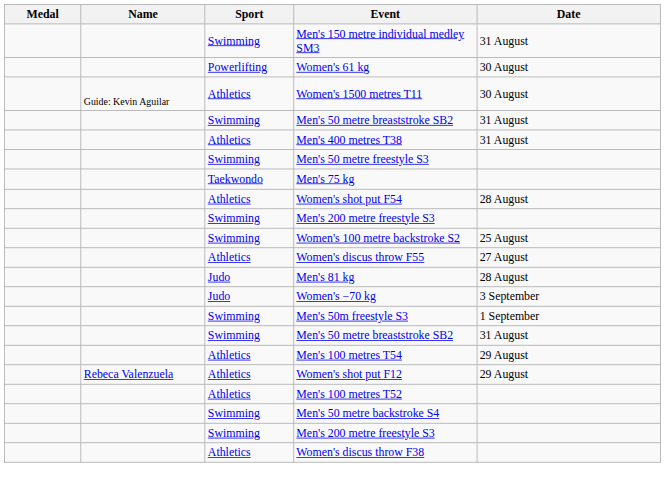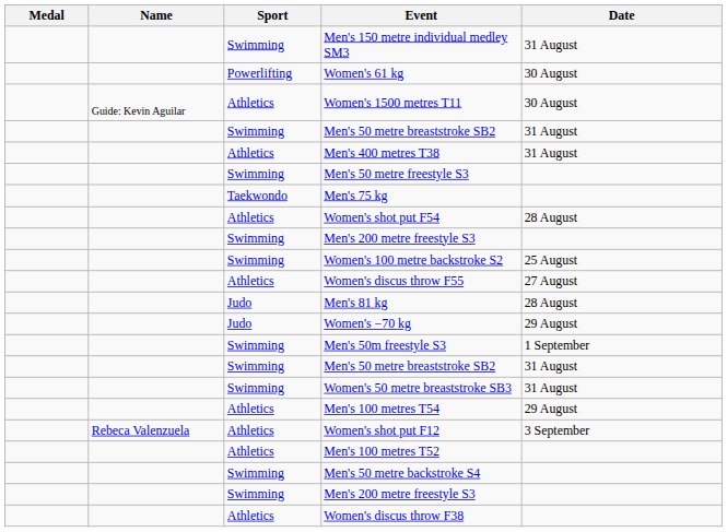Women's −70 kg | Date: 3 September -> 29 August
+ row: Swimming | Women's 50 metre breaststroke SB3 | 31 August
Women's shot put F12 | Date: 29 August -> 3 September
